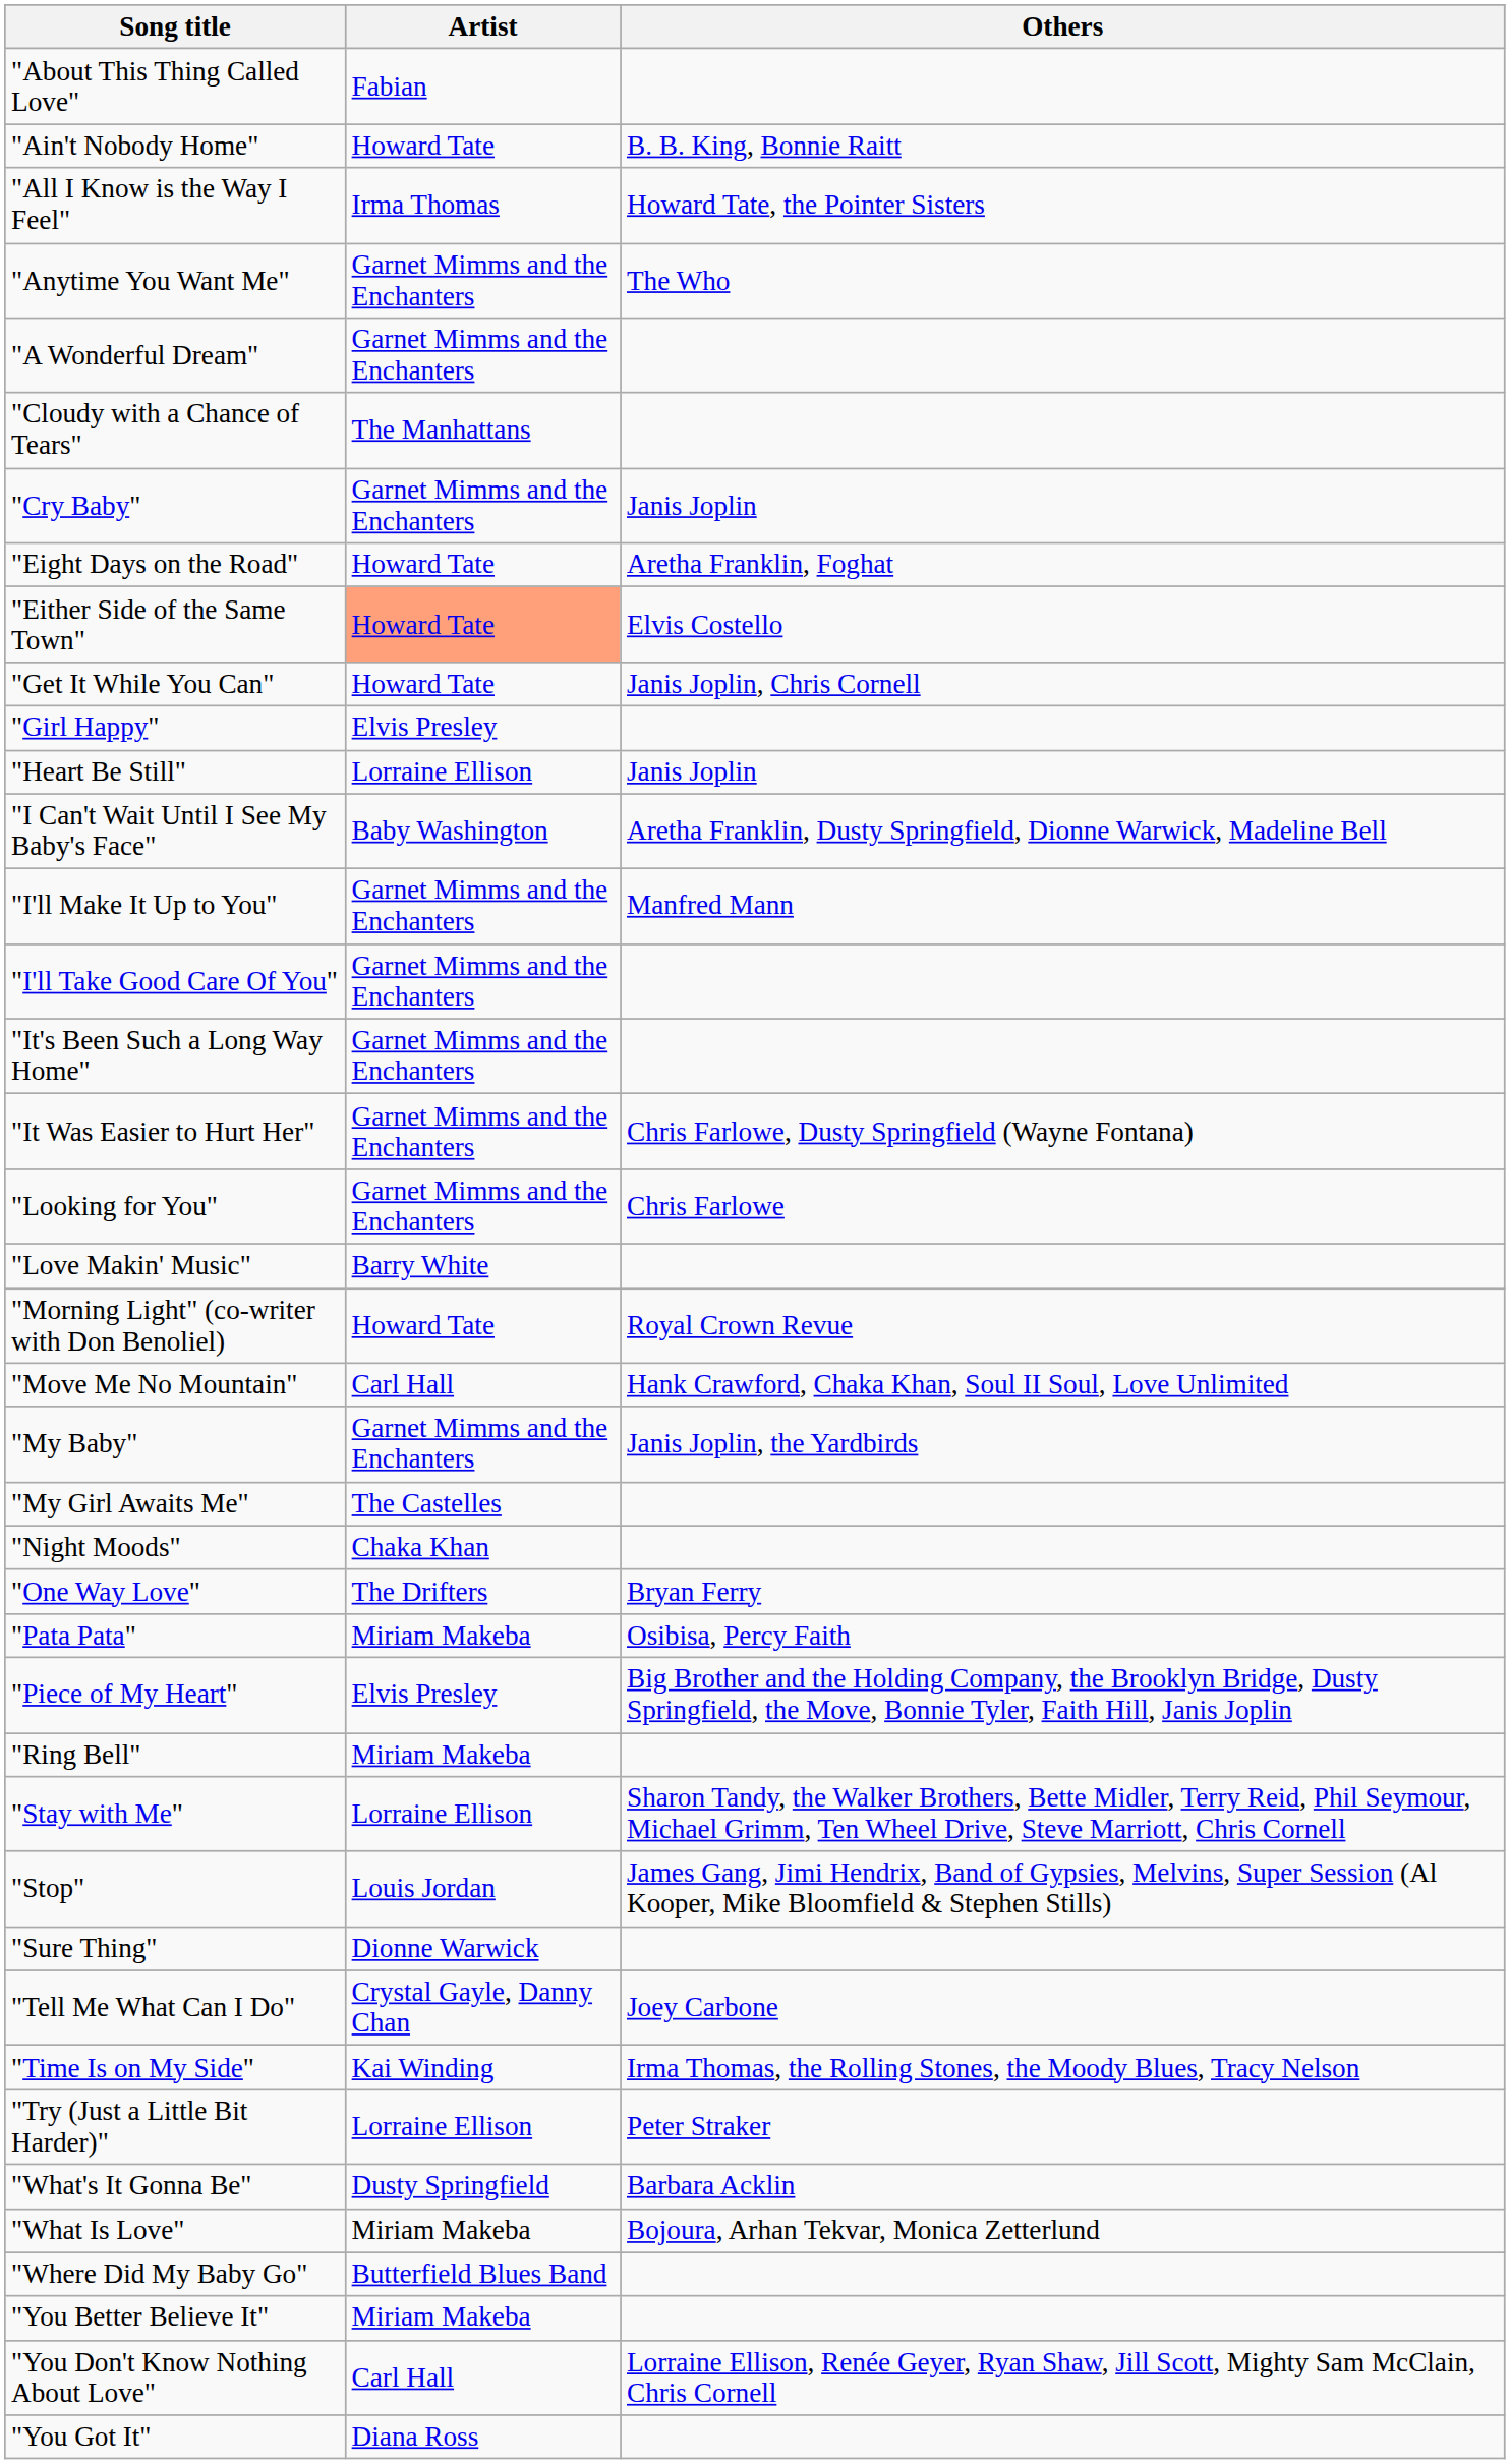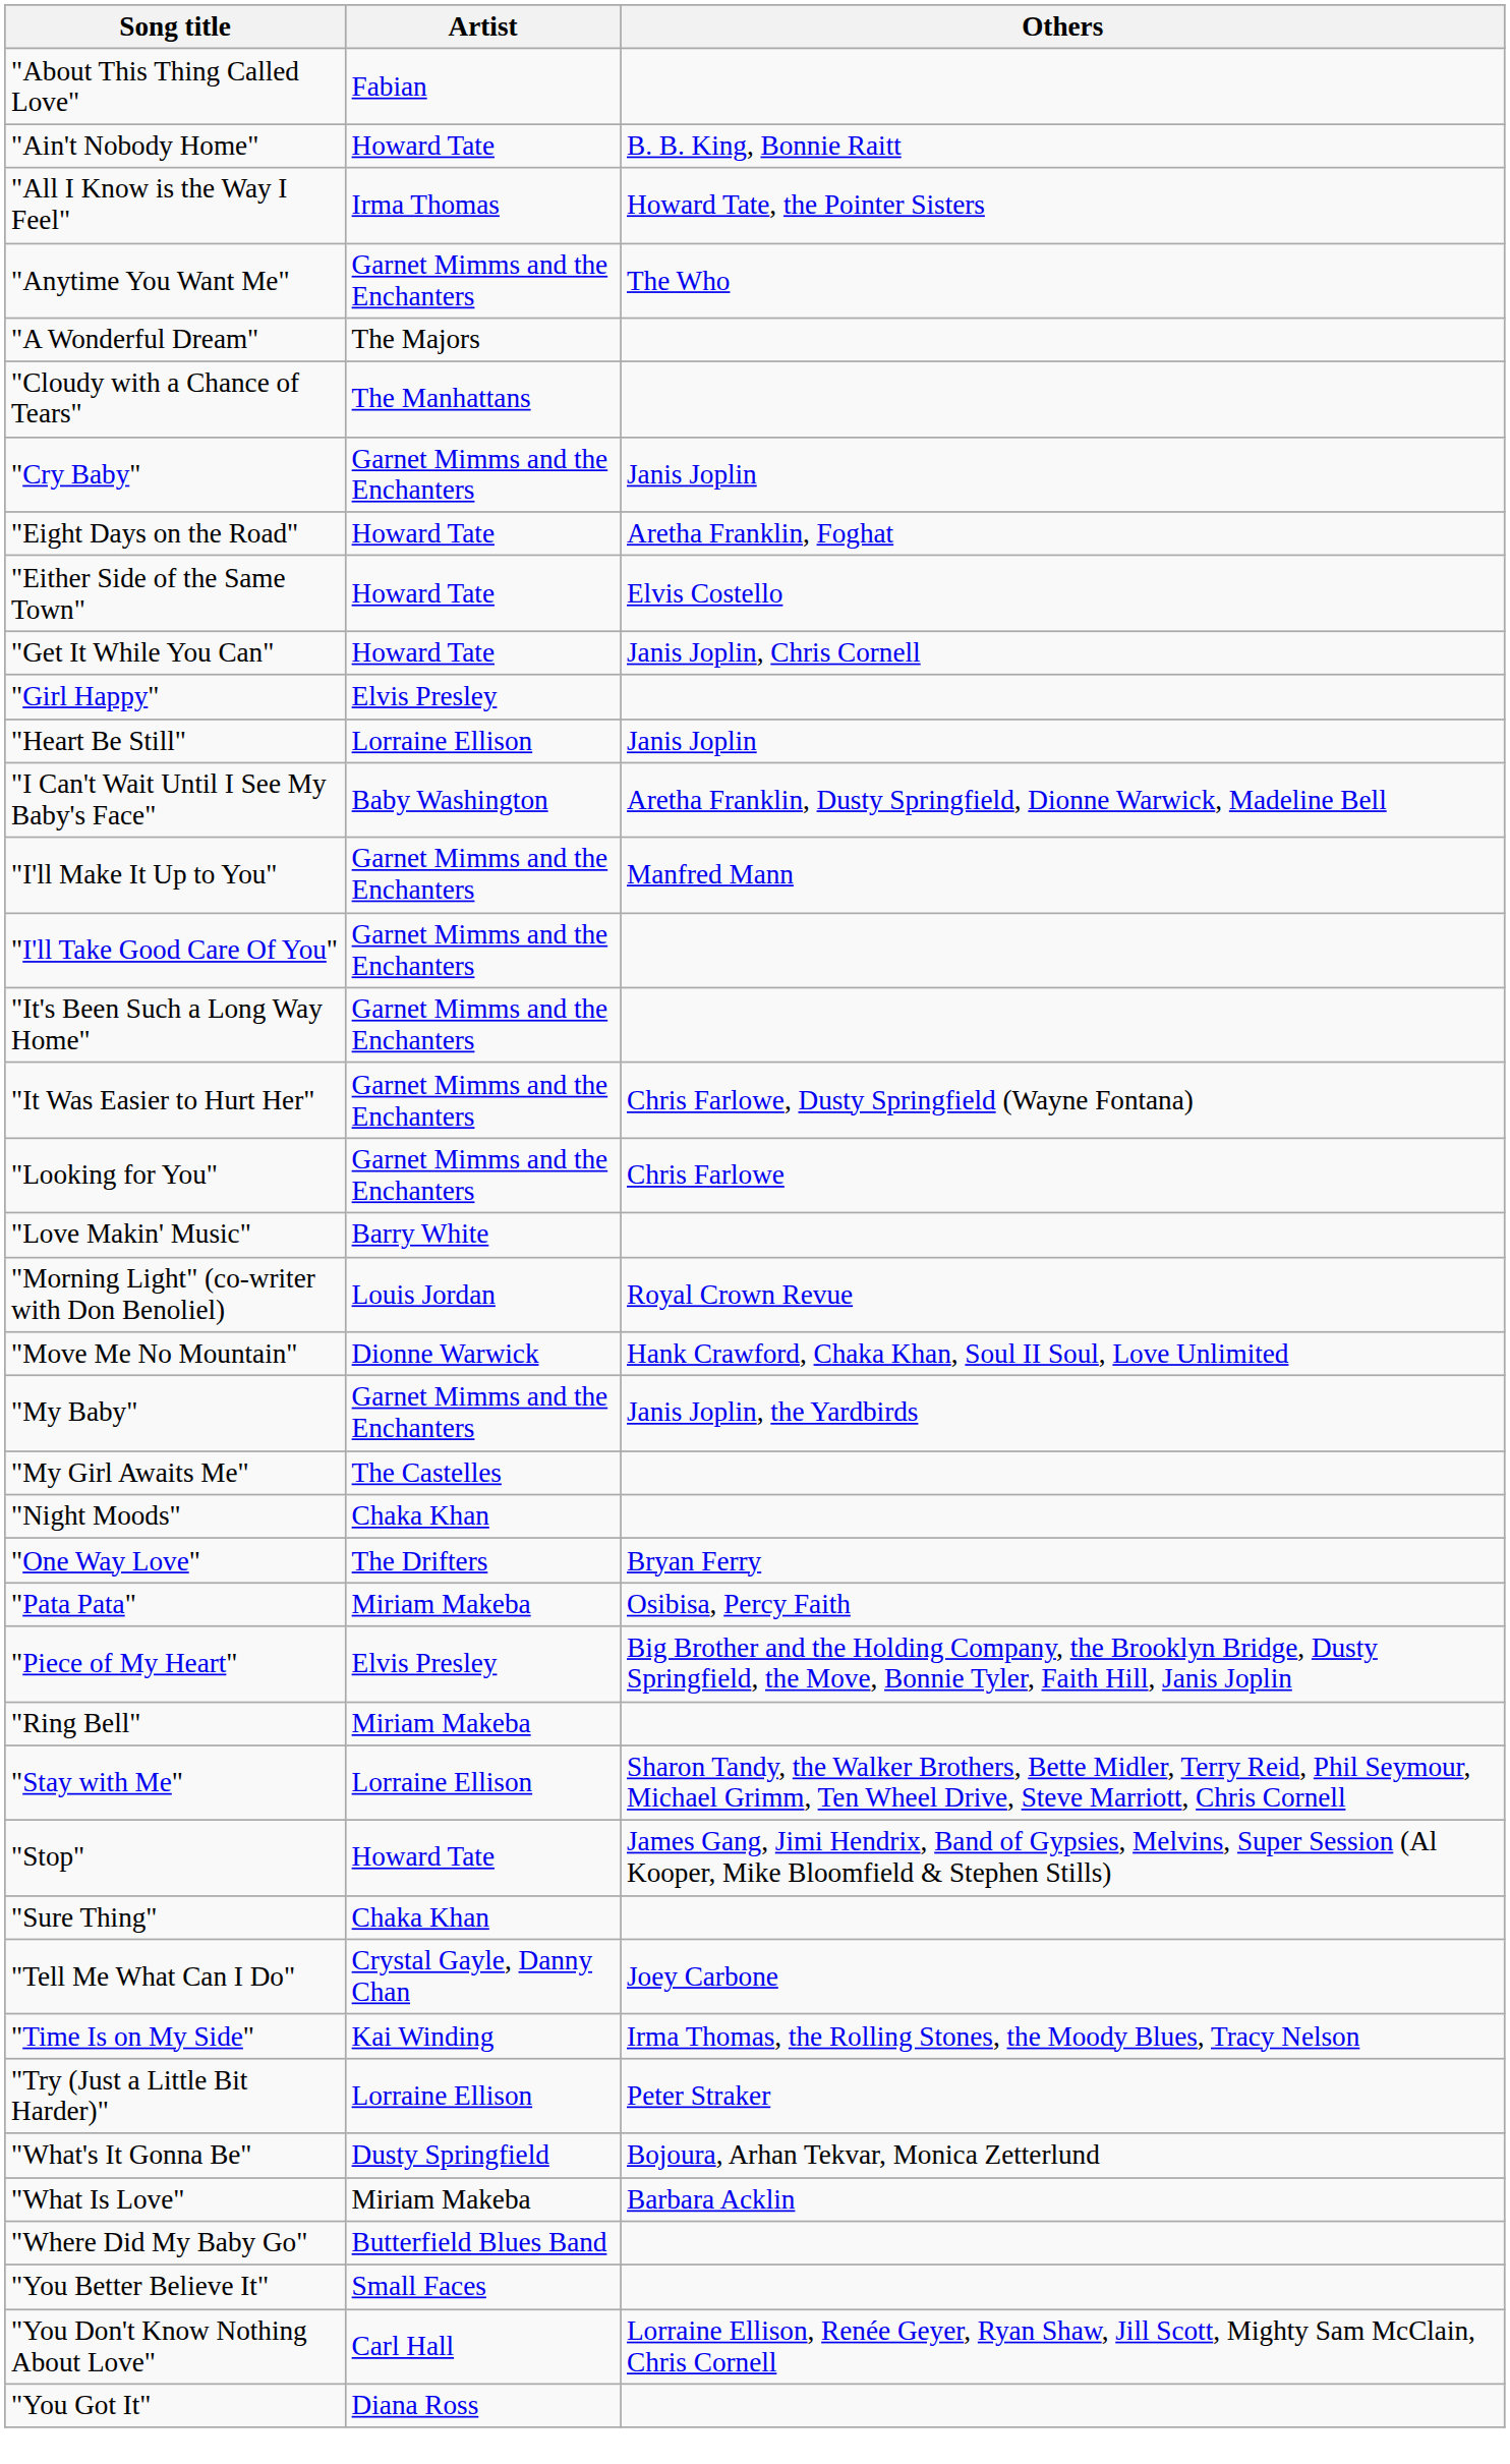"A Wonderful Dream" | Artist: Garnet Mimms and the Enchanters -> The Majors
"Either Side of the Same Town" | Artist: lightsalmon background -> no background
"Morning Light" (co-writer with Don Benoliel) | Artist: Howard Tate -> Louis Jordan
"Move Me No Mountain" | Artist: Carl Hall -> Dionne Warwick
"Stop" | Artist: Louis Jordan -> Howard Tate
"Sure Thing" | Artist: Dionne Warwick -> Chaka Khan
"What's It Gonna Be" | Others: Barbara Acklin -> Bojoura, Arhan Tekvar, Monica Zetterlund
"What Is Love" | Others: Bojoura, Arhan Tekvar, Monica Zetterlund -> Barbara Acklin
"You Better Believe It" | Artist: Miriam Makeba -> Small Faces
